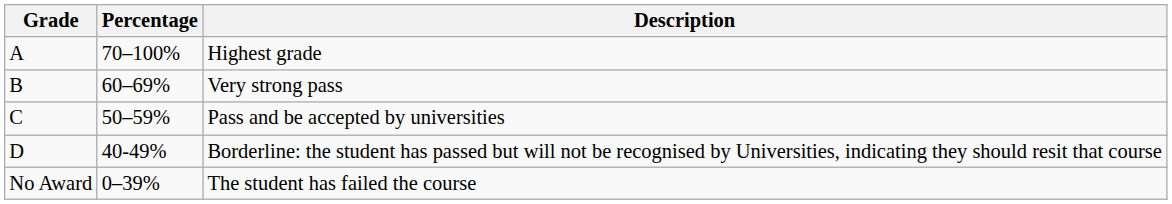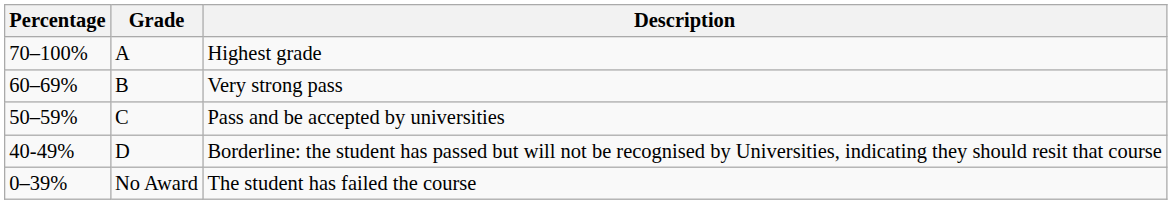columns swapped: Percentage <-> Grade
